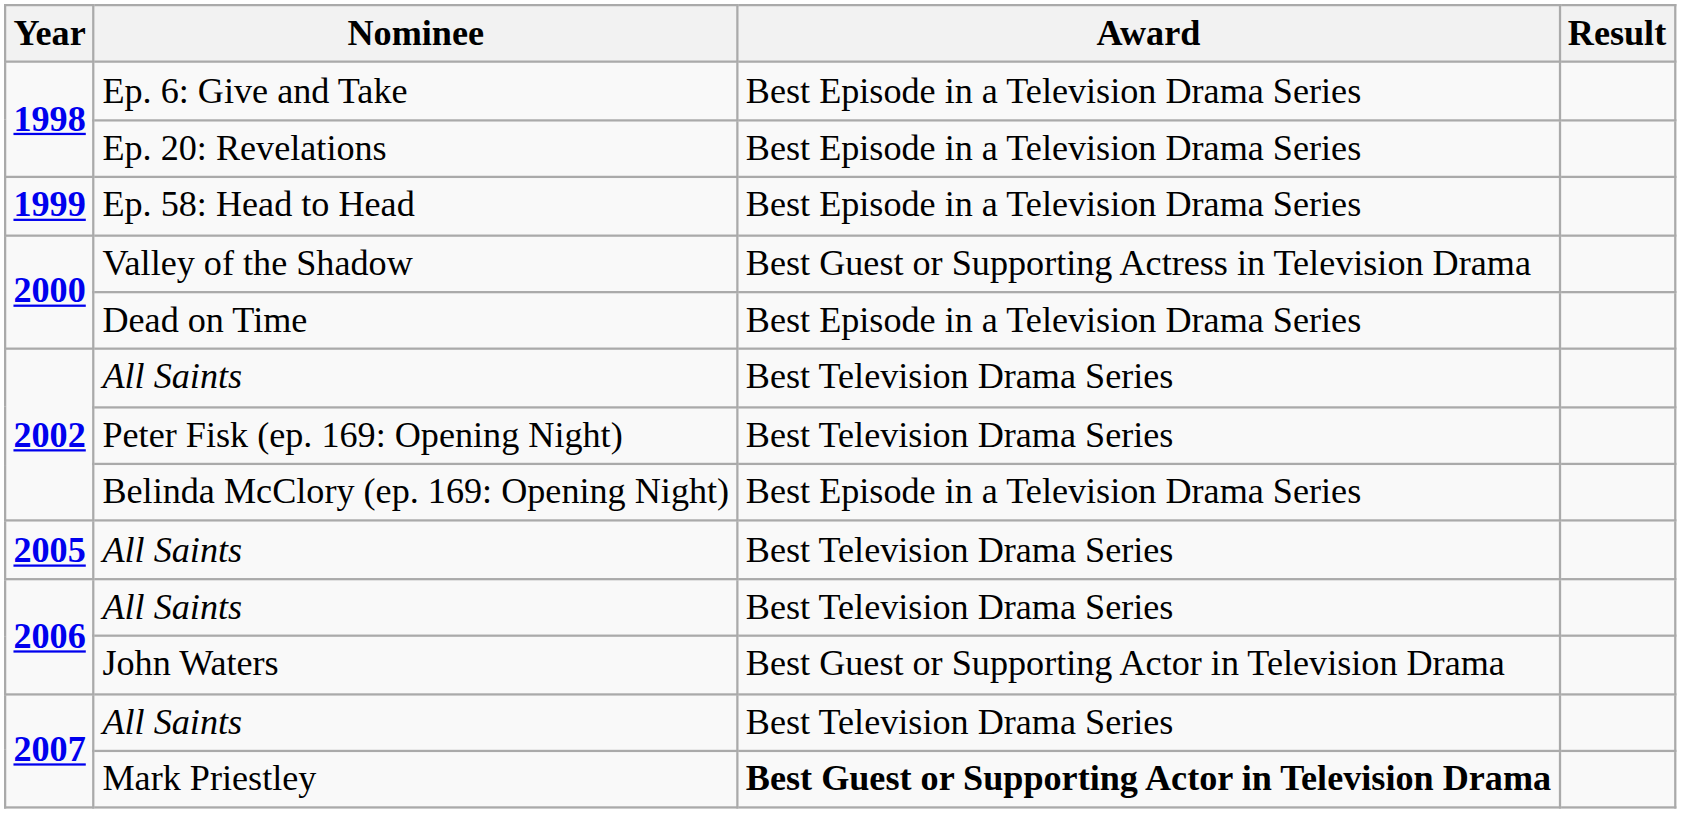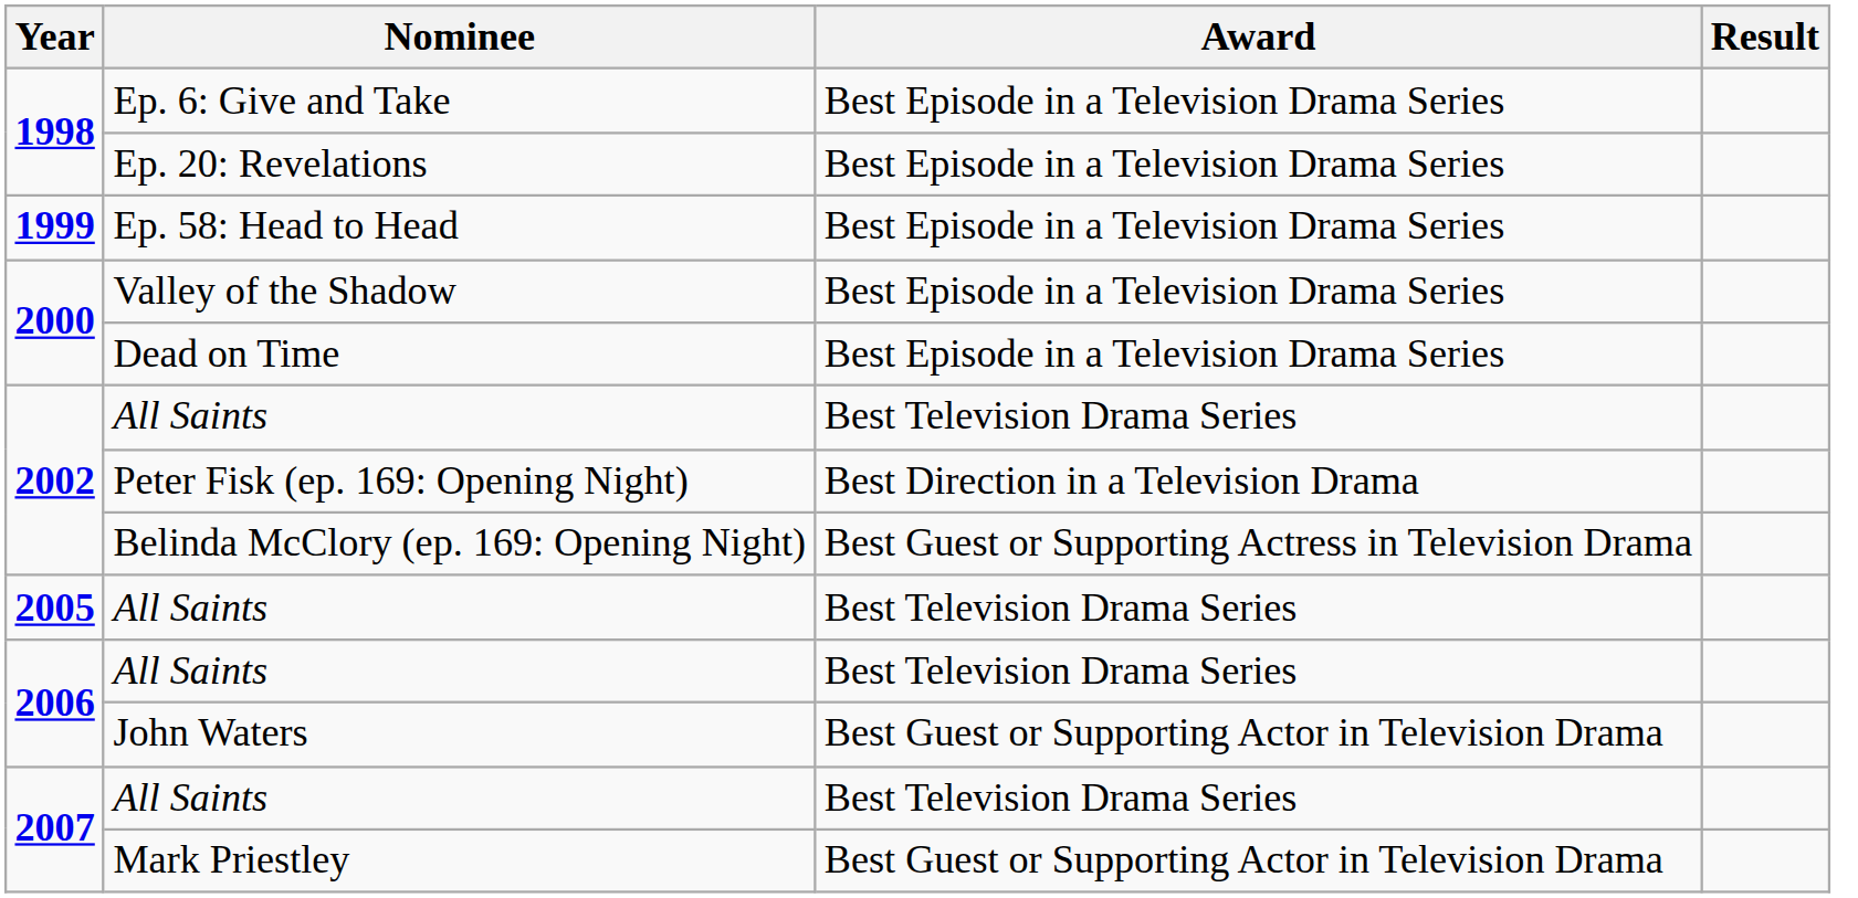Valley of the Shadow | Award: Best Guest or Supporting Actress in Television Drama -> Best Episode in a Television Drama Series
Peter Fisk (ep. 169: Opening Night) | Award: Best Television Drama Series -> Best Direction in a Television Drama
Belinda McClory (ep. 169: Opening Night) | Award: Best Episode in a Television Drama Series -> Best Guest or Supporting Actress in Television Drama
Mark Priestley | Award: bold -> normal
